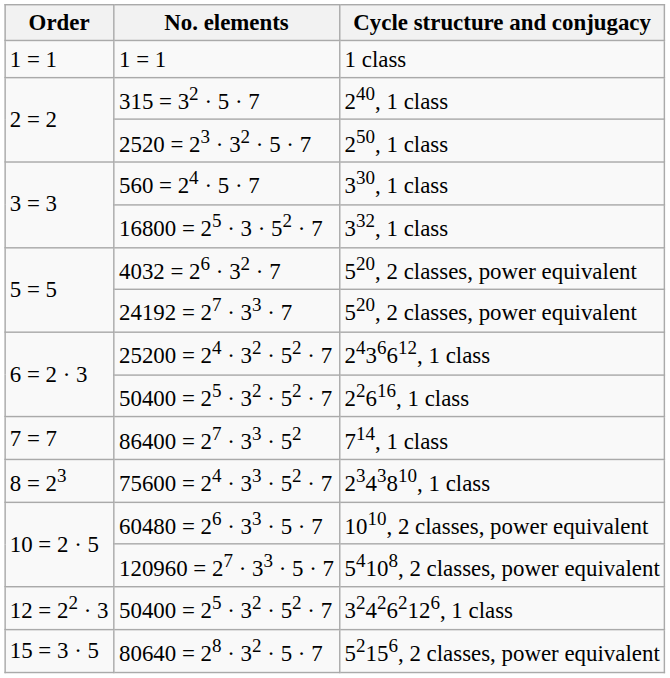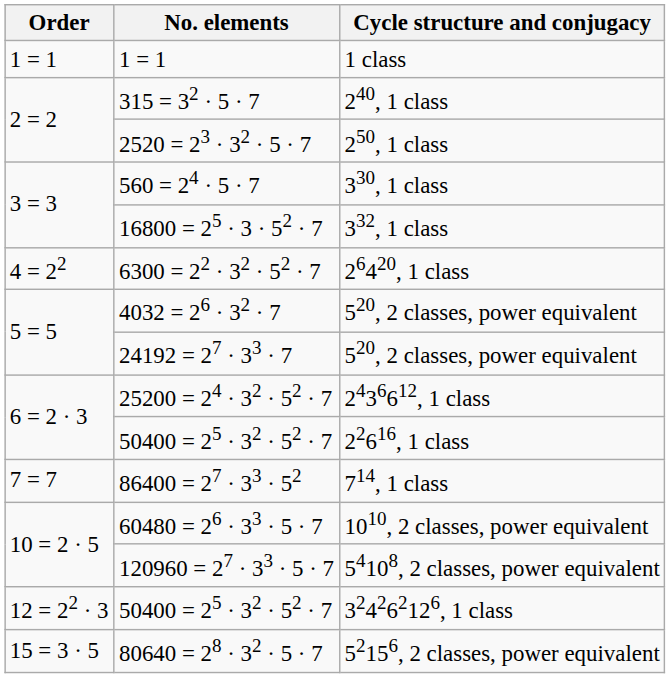+ row: 4 = 22 | 6300 = 22 · 32 · 52 · 7 | 26420, 1 class
- row: 8 = 23 | 75600 = 24 · 33 · 52 · 7 | 2343810, 1 class
